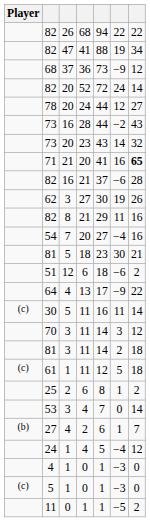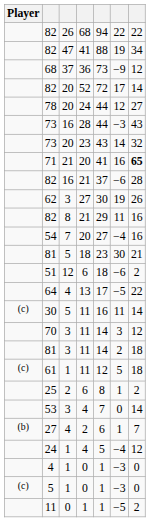82 / 20 | column 6: 24 -> 17
73 / 16 | column 6: −2 -> −3
64 | column 6: −9 -> −5
